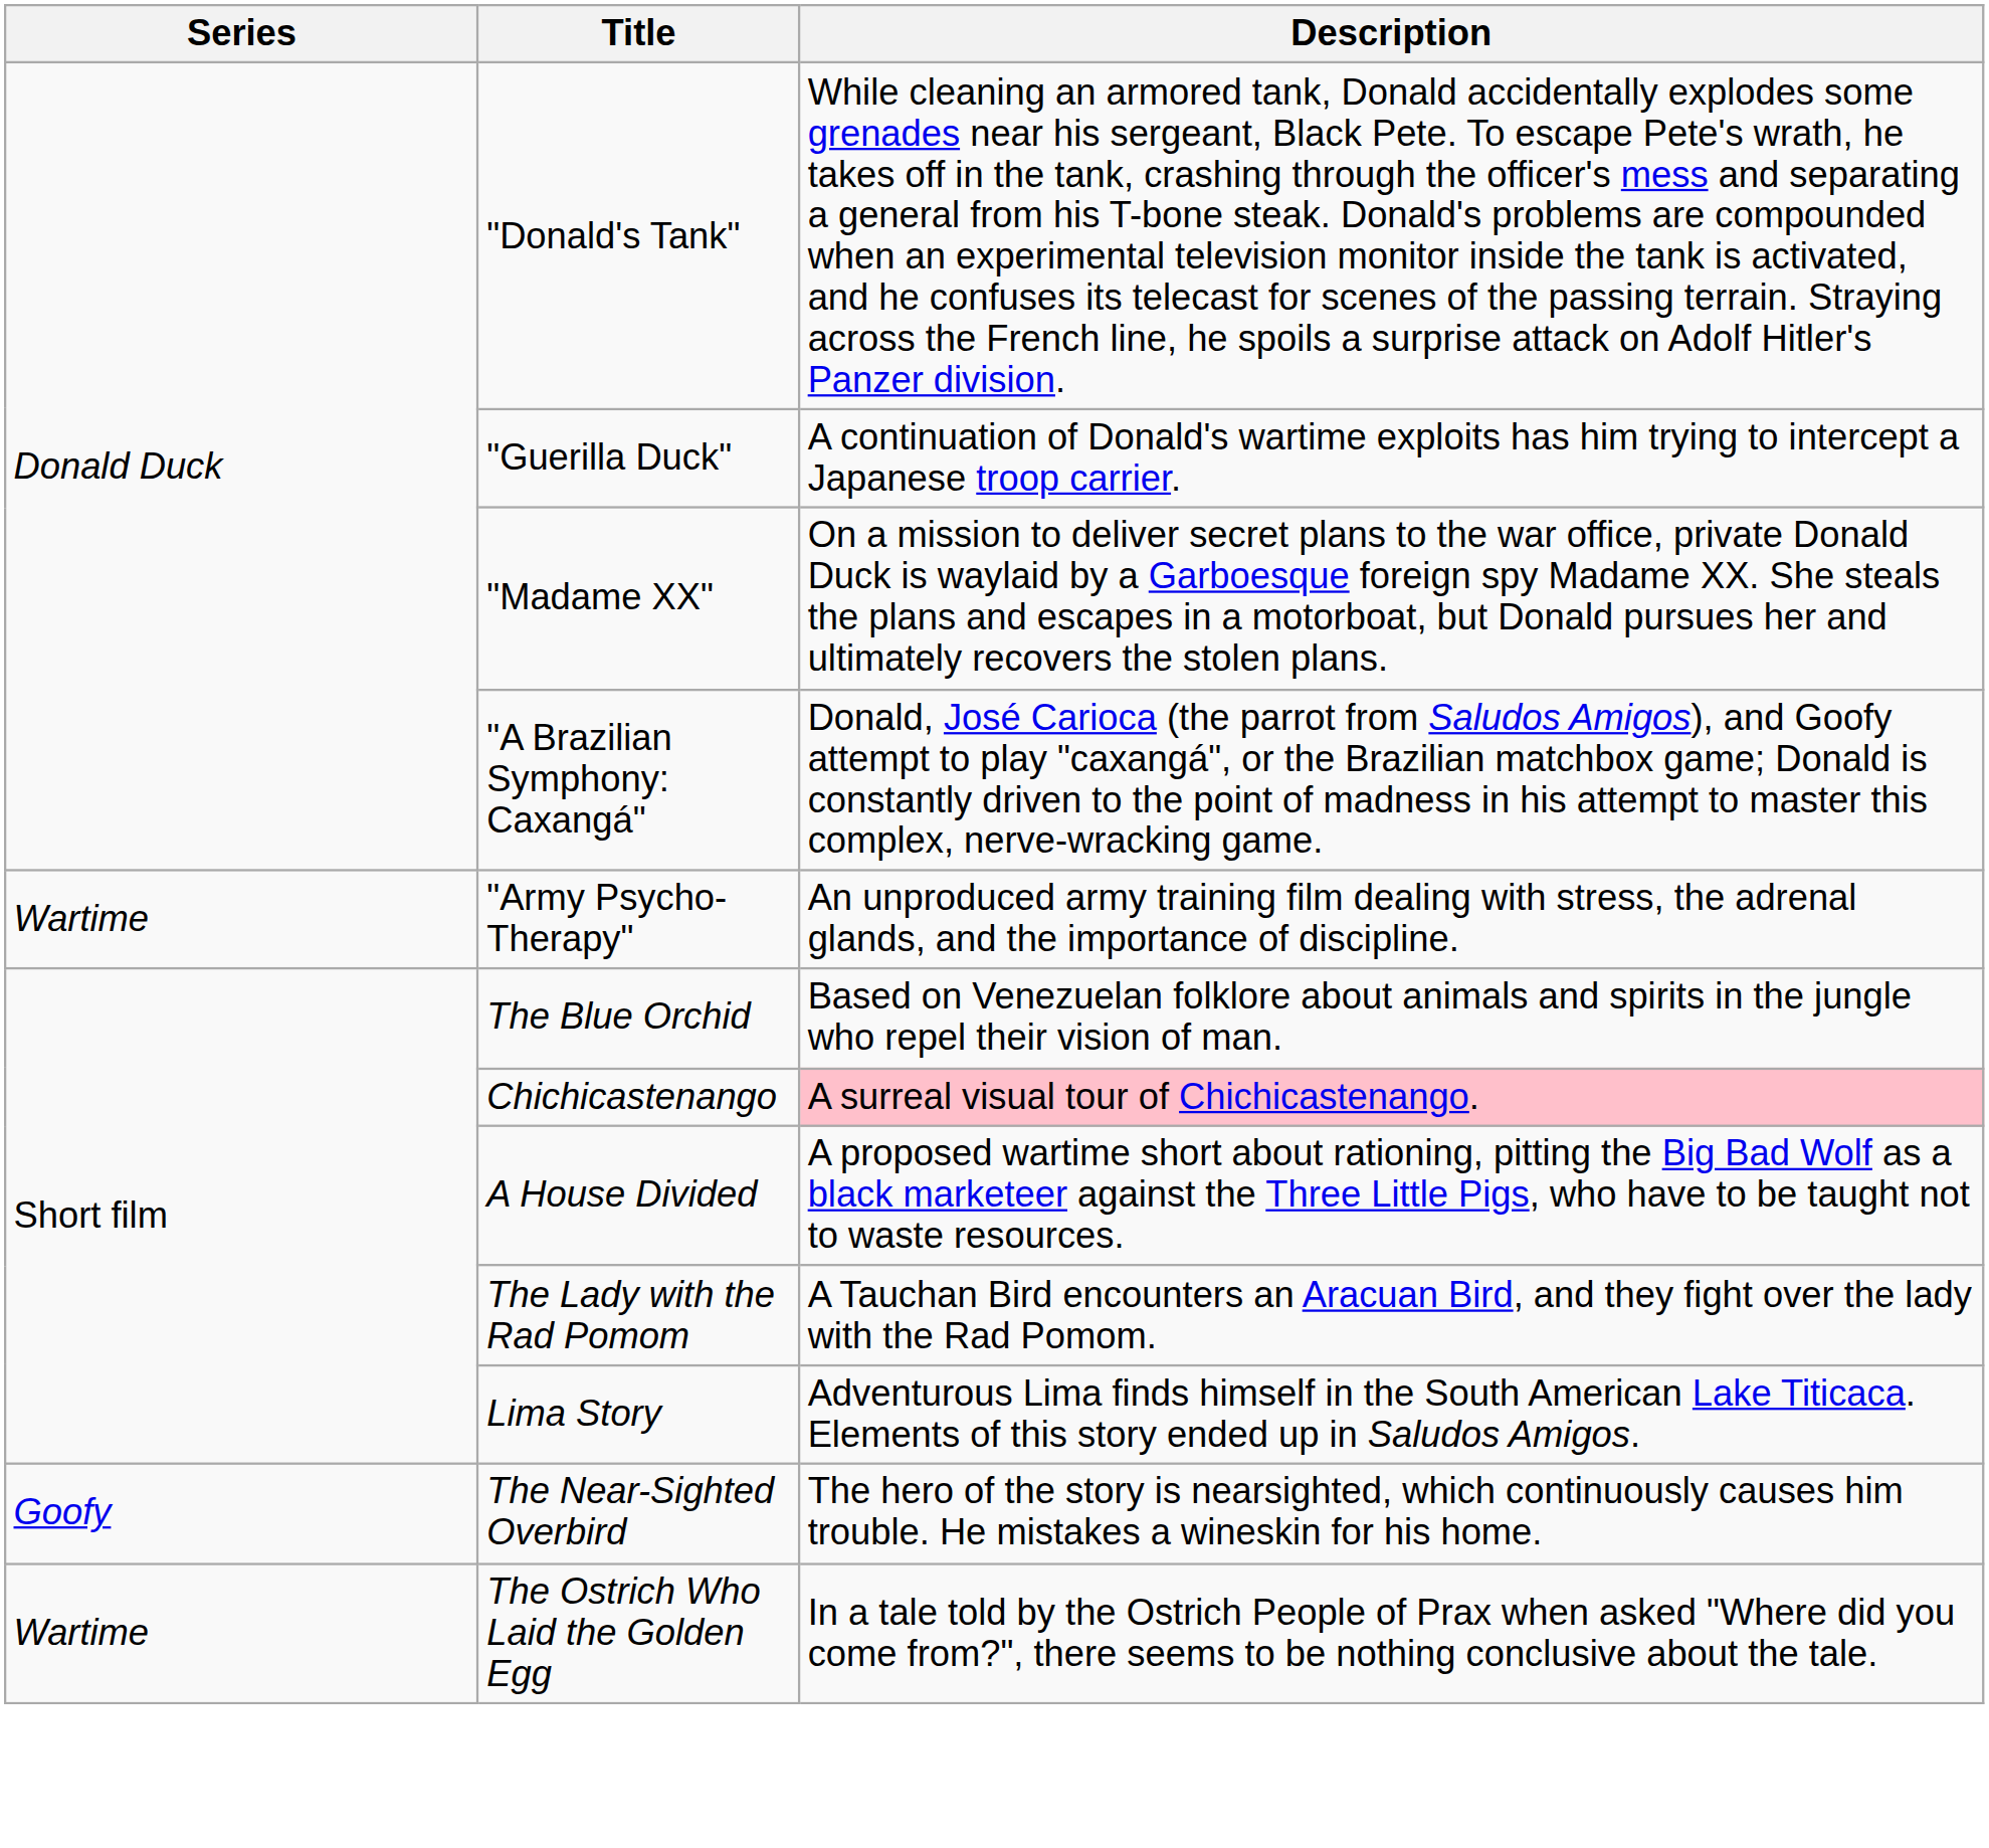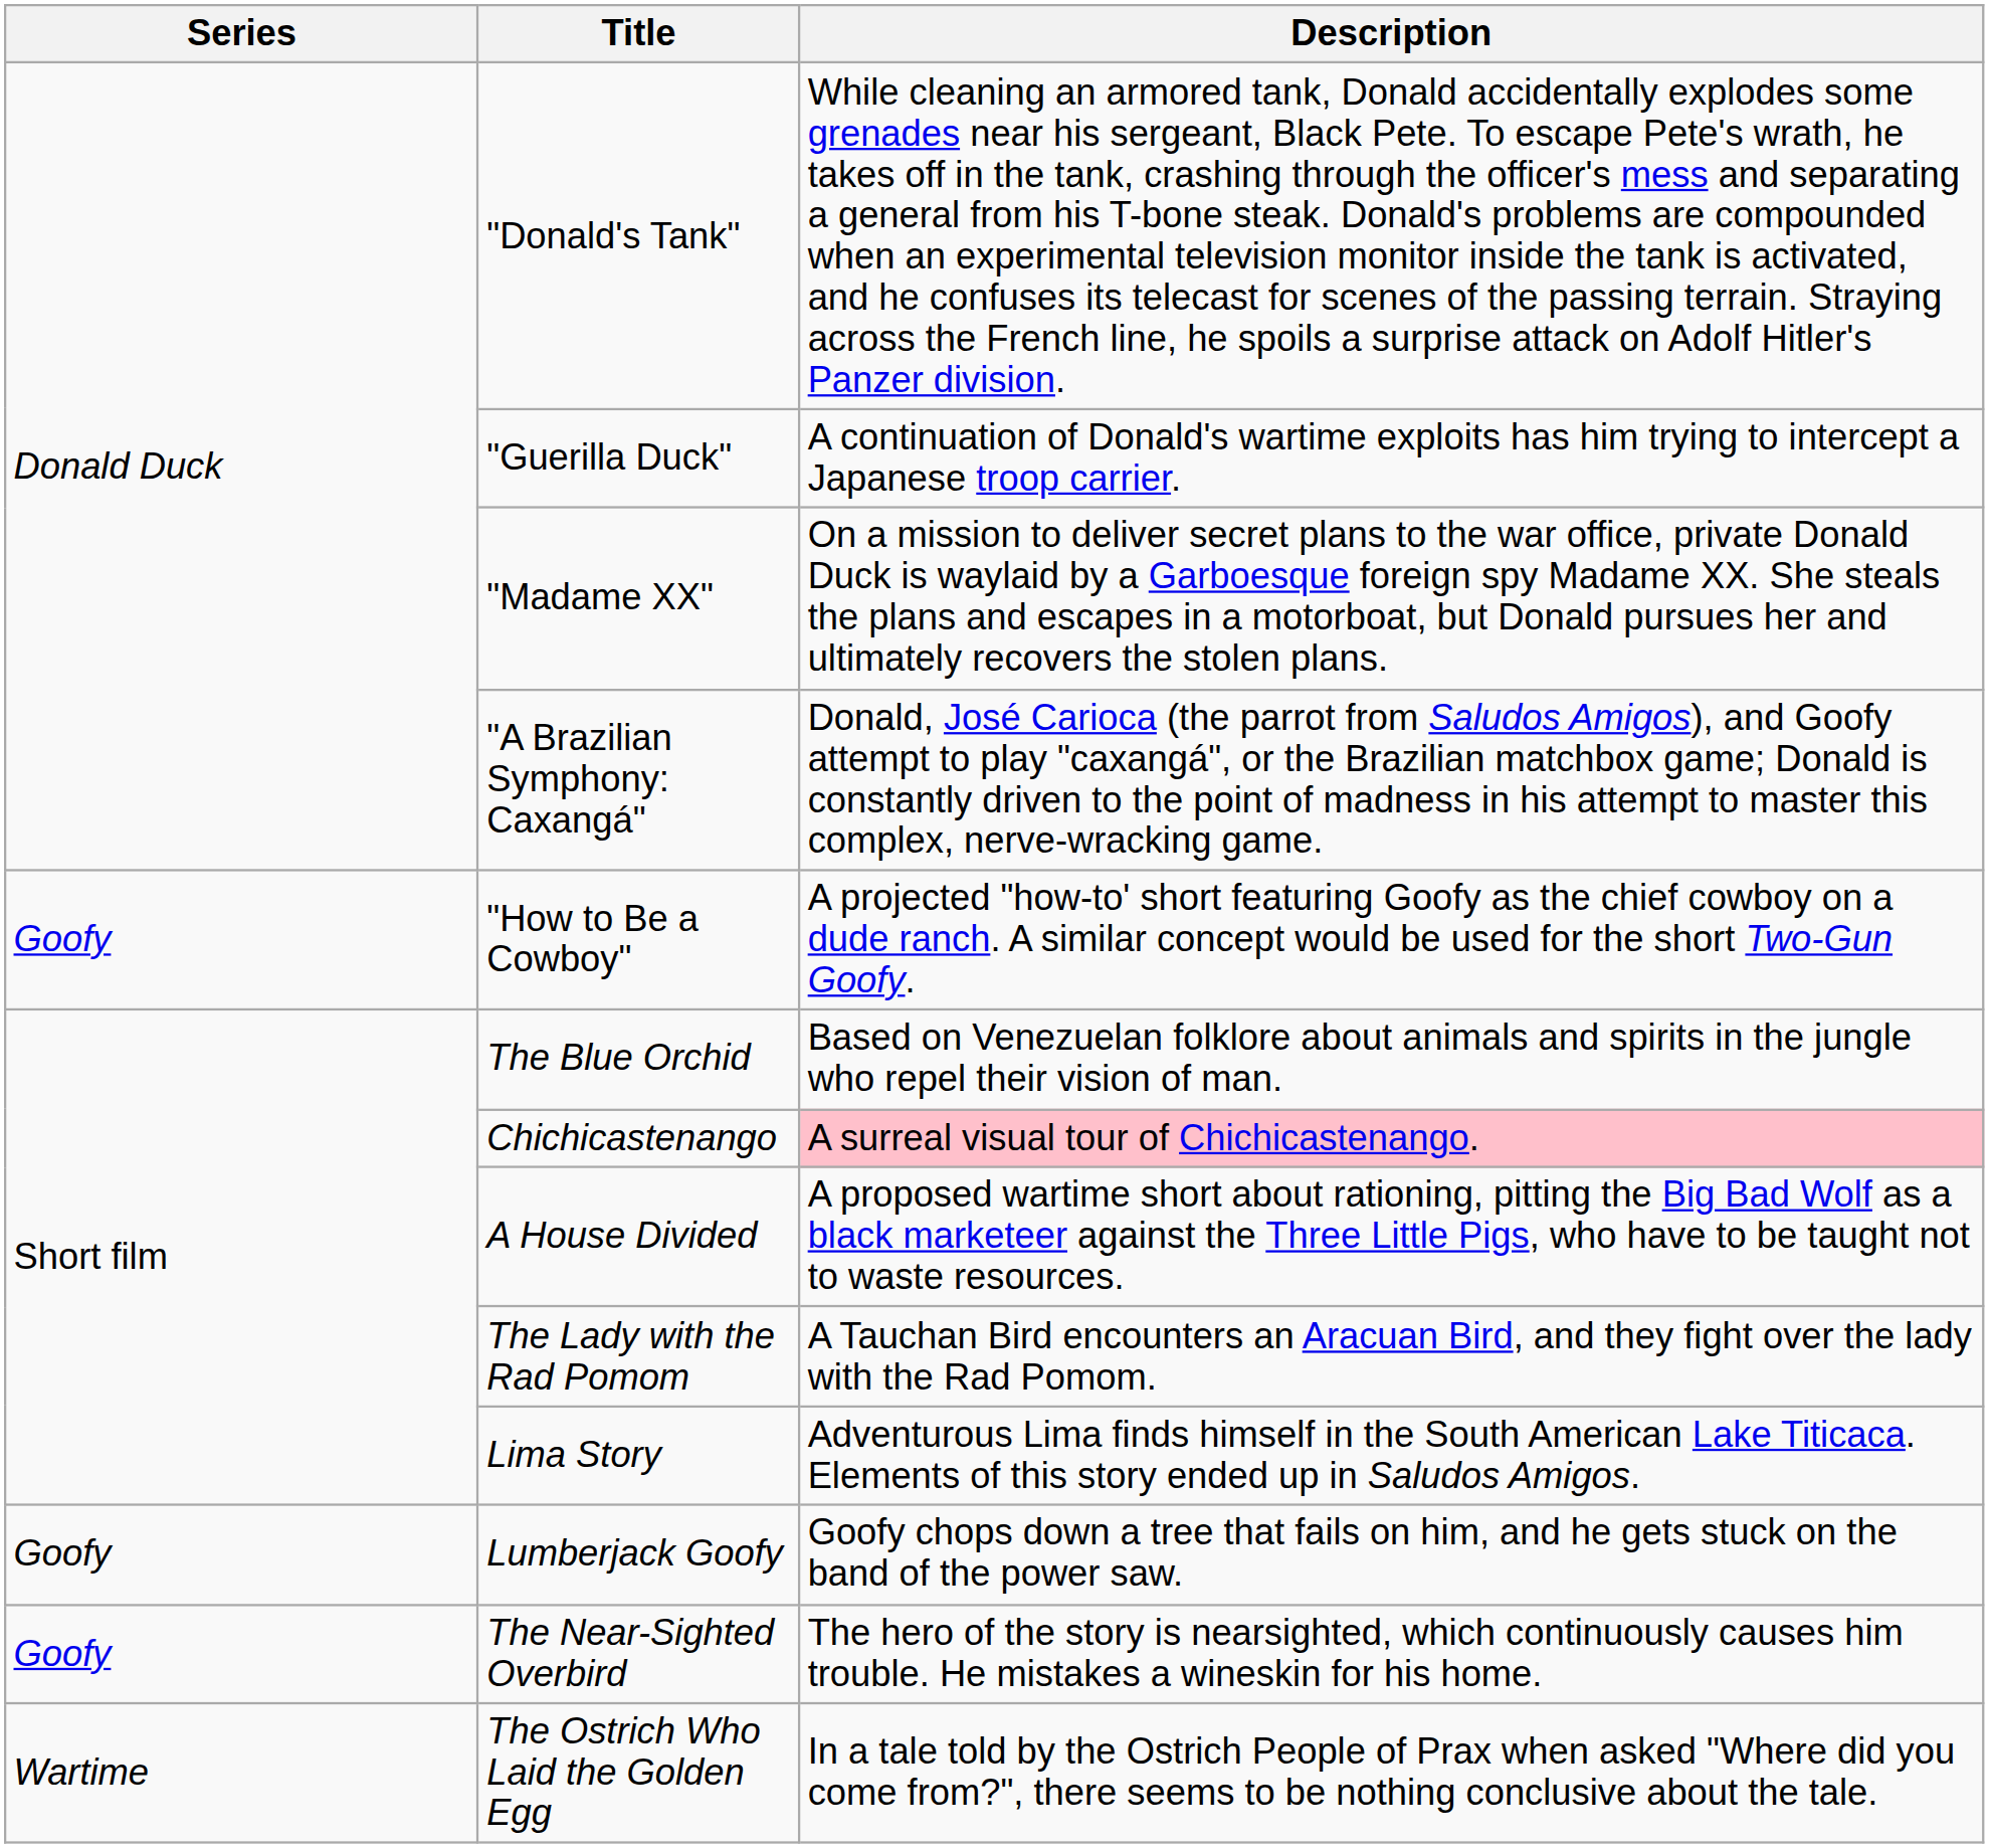+ row: Goofy | "How to Be a Cowboy" | A projected "how-to' short featuring Goofy as the chief cowboy on a dude ranch. A similar concept would be used for the short Two-Gun Goofy.
- row: Wartime | "Army Psycho-Therapy" | An unproduced army training film dealing with stress, the adrenal glands, and the importance of discipline.
+ row: Goofy | Lumberjack Goofy | Goofy chops down a tree that fails on him, and he gets stuck on the band of the power saw.
